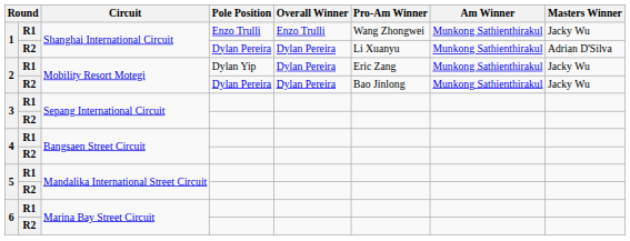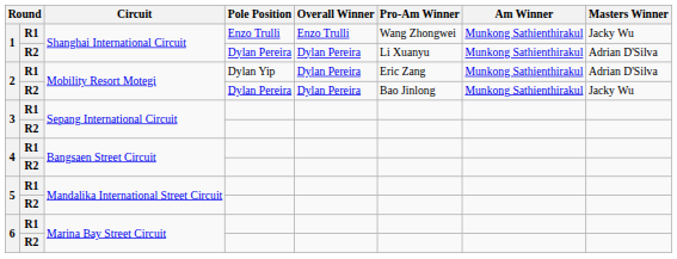2 / R1 | Masters Winner: Jacky Wu -> Adrian D'Silva
